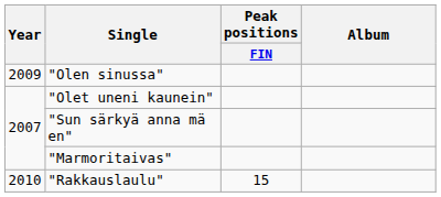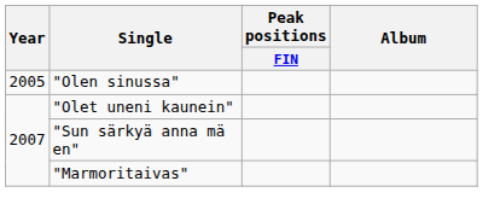"Olen sinussa" | Year: 2009 -> 2005
- row: 2010 | "Rakkauslaulu" | 15
